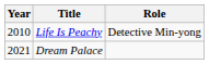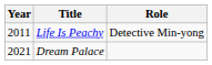Life Is Peachy | Year: 2010 -> 2011
